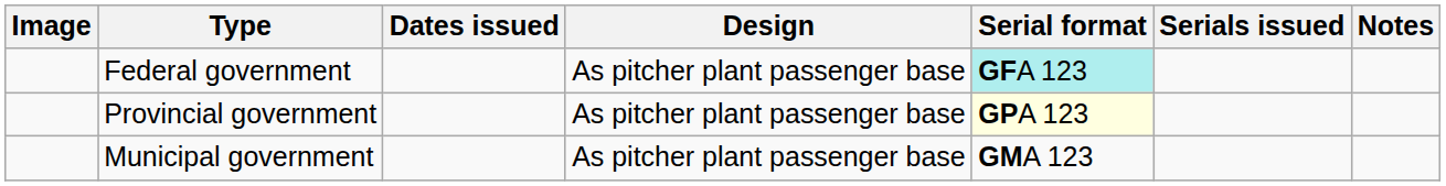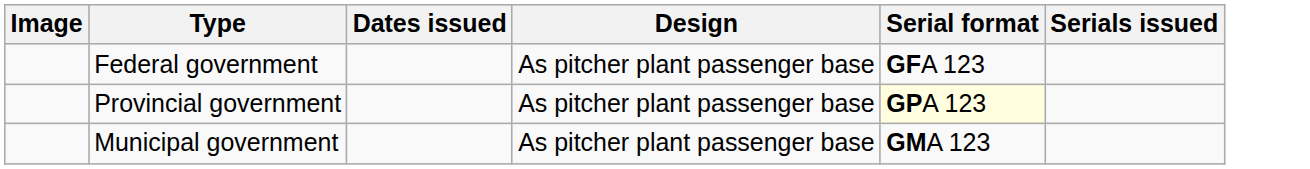- column: Notes
Federal government | Serial format: paleturquoise background -> no background
